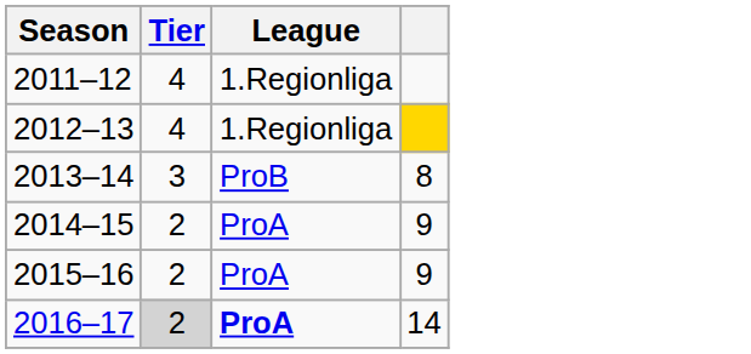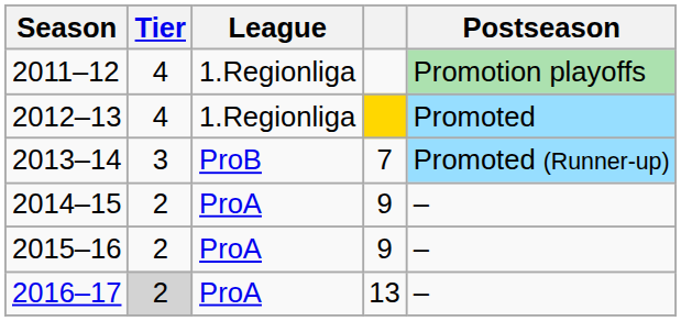+ column: Postseason | Promotion playoffs | Promoted | Promoted (Runner-up) | – | – | –
2013–14 | column 4: 8 -> 7
2016–17 | League: bold -> normal
2016–17 | column 4: 14 -> 13
